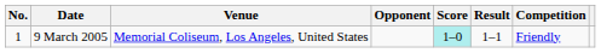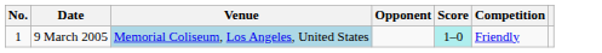- column: Result | 1–1
9 March 2005 | Venue: no background -> lightblue background
